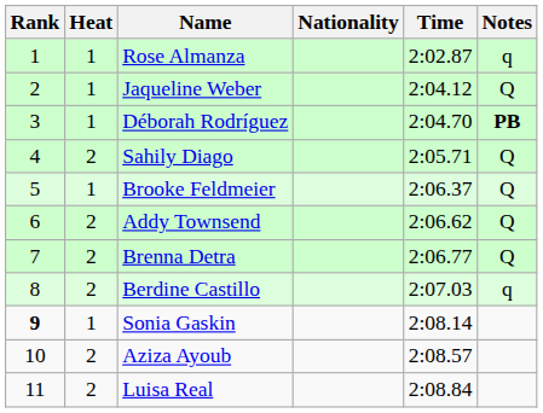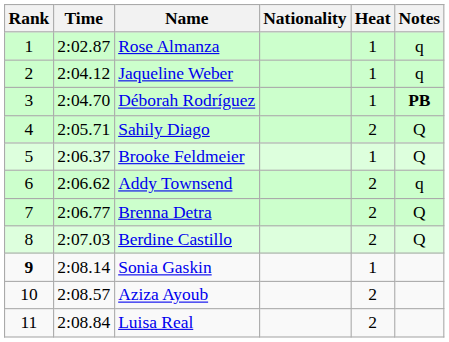columns swapped: Heat <-> Time
Jaqueline Weber | Notes: Q -> q
Addy Townsend | Notes: Q -> q
Berdine Castillo | Notes: q -> Q
